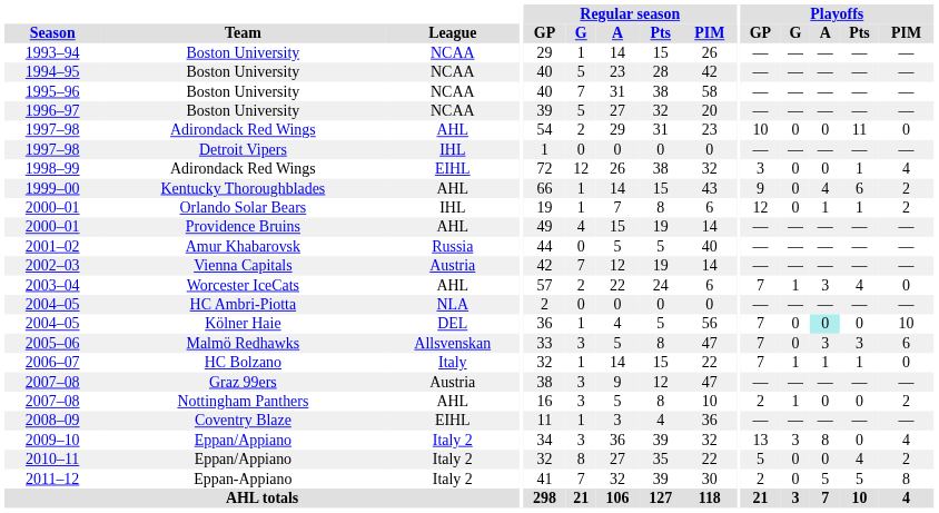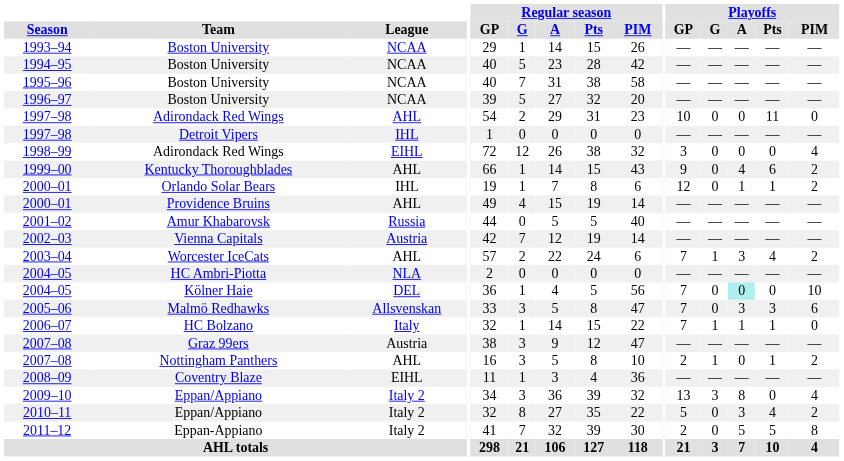1998–99 | Playoffs / Pts: 1 -> 0
2003–04 | Playoffs / PIM: 0 -> 2
2007–08 / Nottingham Panthers | Playoffs / Pts: 0 -> 1
2010–11 | Playoffs / A: 0 -> 3
